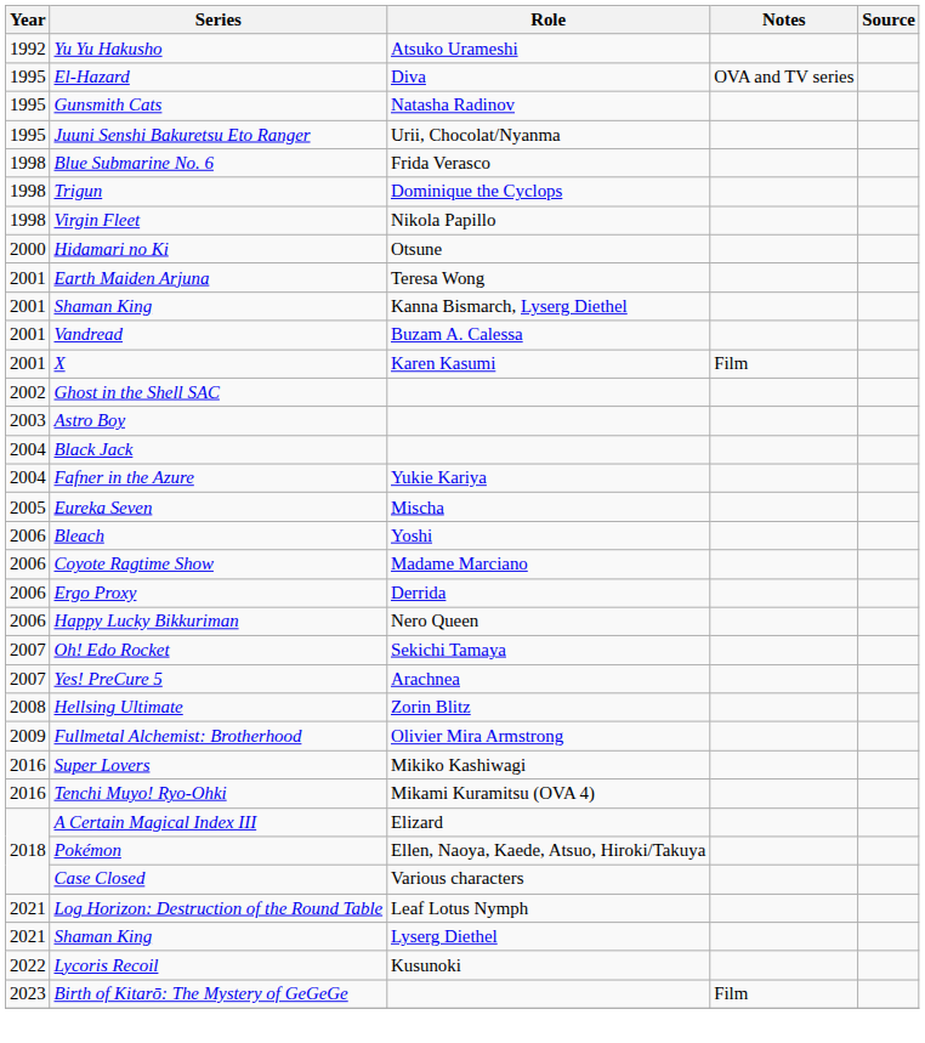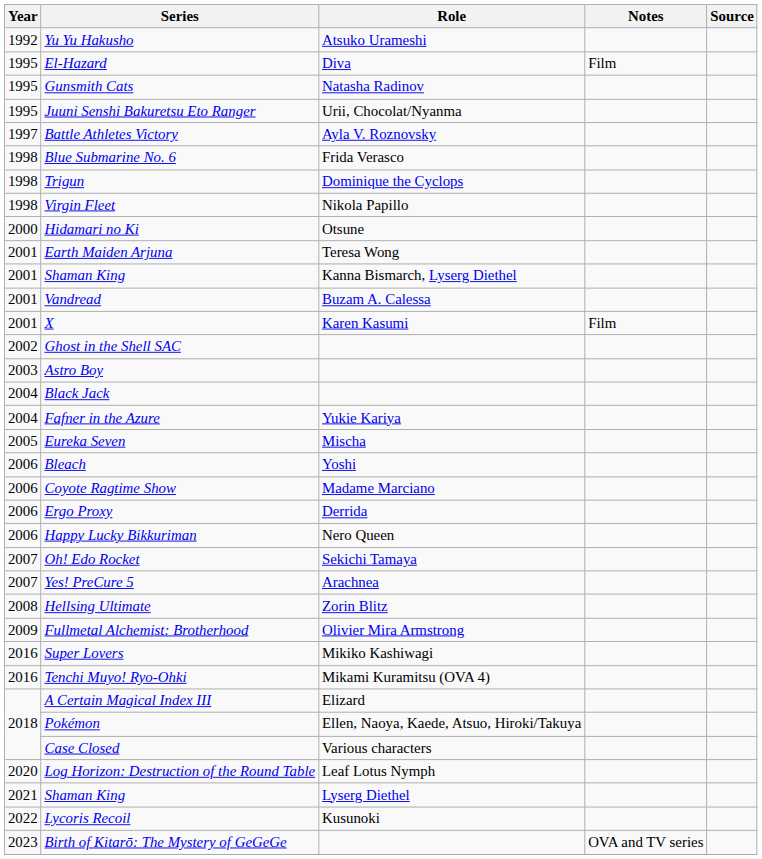El-Hazard | Notes: OVA and TV series -> Film
+ row: 1997 | Battle Athletes Victory | Ayla V. Roznovsky
Log Horizon: Destruction of the Round Table | Year: 2021 -> 2020
Birth of Kitarō: The Mystery of GeGeGe | Notes: Film -> OVA and TV series
